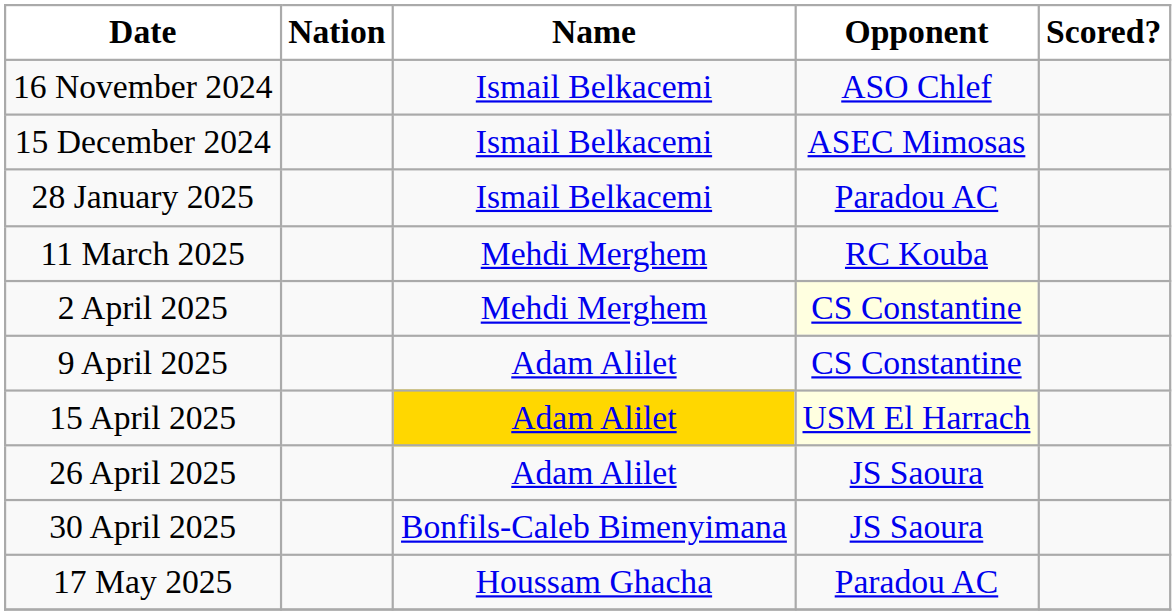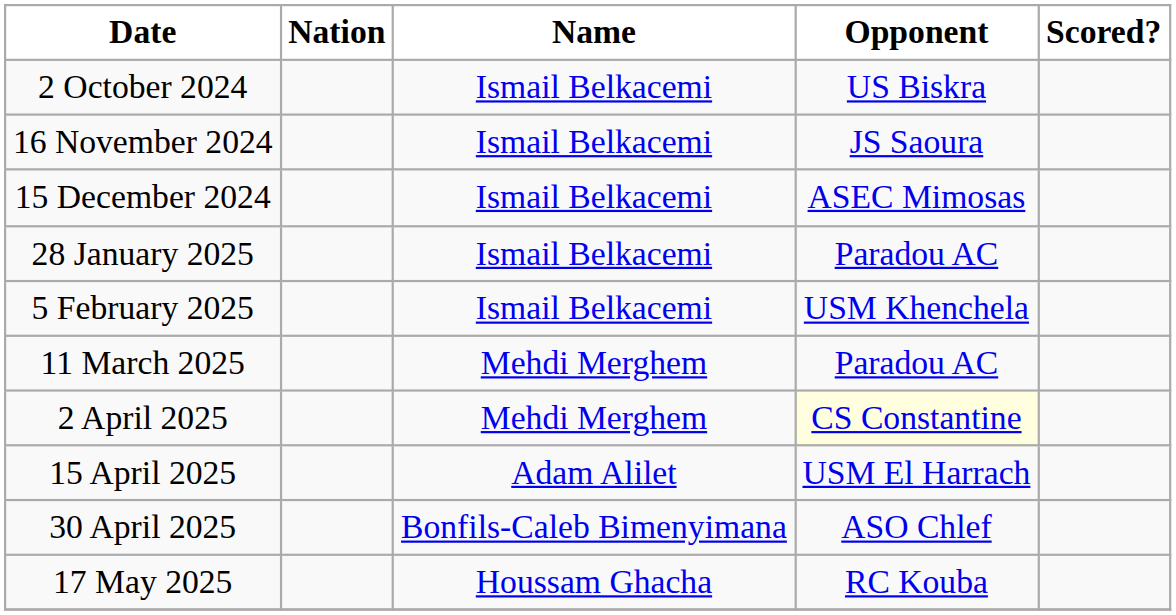+ row: 2 October 2024 | Ismail Belkacemi | US Biskra
16 November 2024 | Opponent: ASO Chlef -> JS Saoura
+ row: 5 February 2025 | Ismail Belkacemi | USM Khenchela
11 March 2025 | Opponent: RC Kouba -> Paradou AC
- row: 9 April 2025 | Adam Alilet | CS Constantine
15 April 2025 | Name: gold background -> no background
15 April 2025 | Opponent: lightyellow background -> no background
- row: 26 April 2025 | Adam Alilet | JS Saoura
30 April 2025 | Opponent: JS Saoura -> ASO Chlef
17 May 2025 | Opponent: Paradou AC -> RC Kouba
